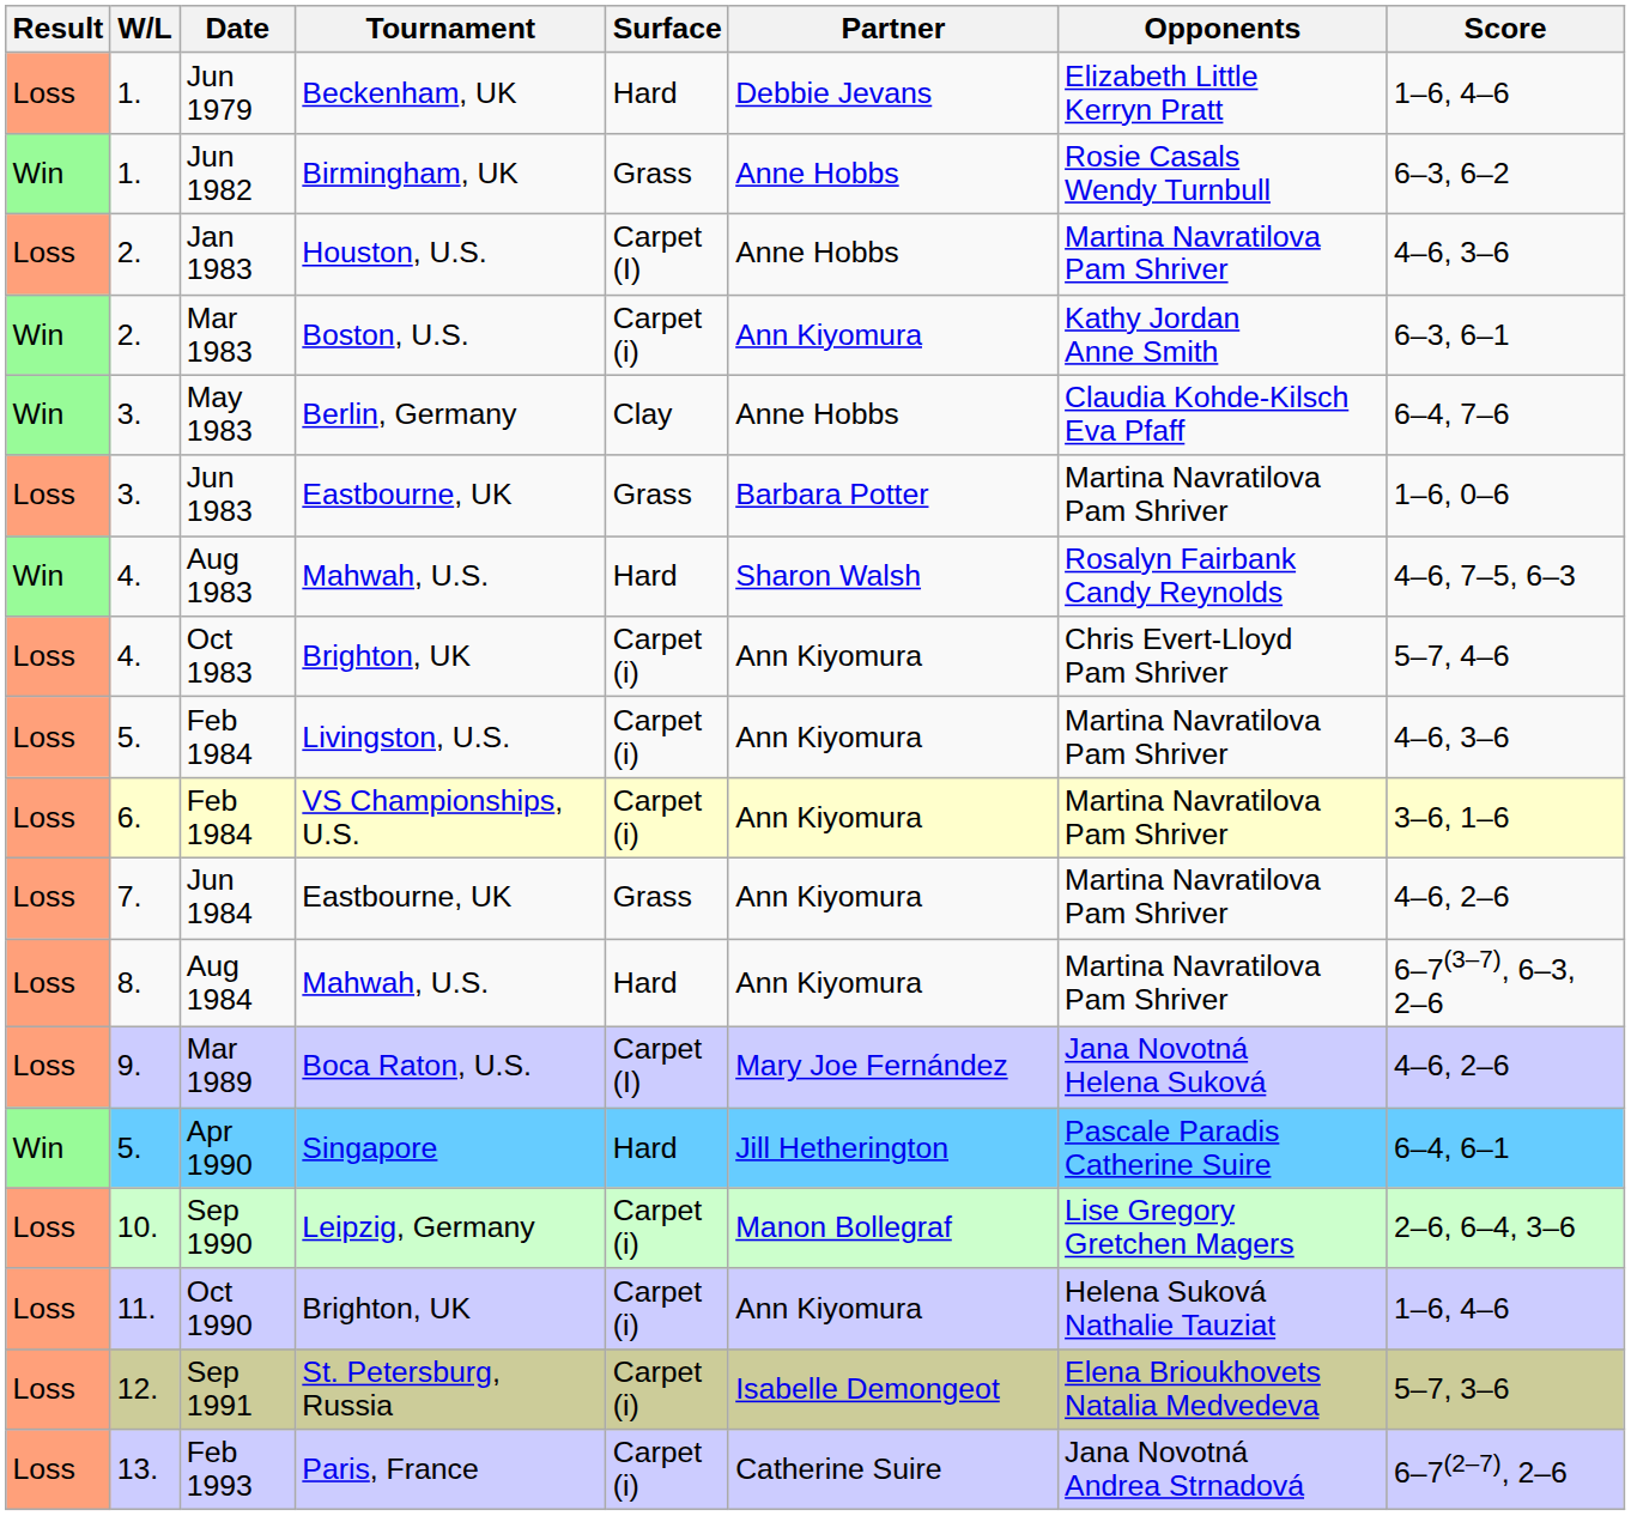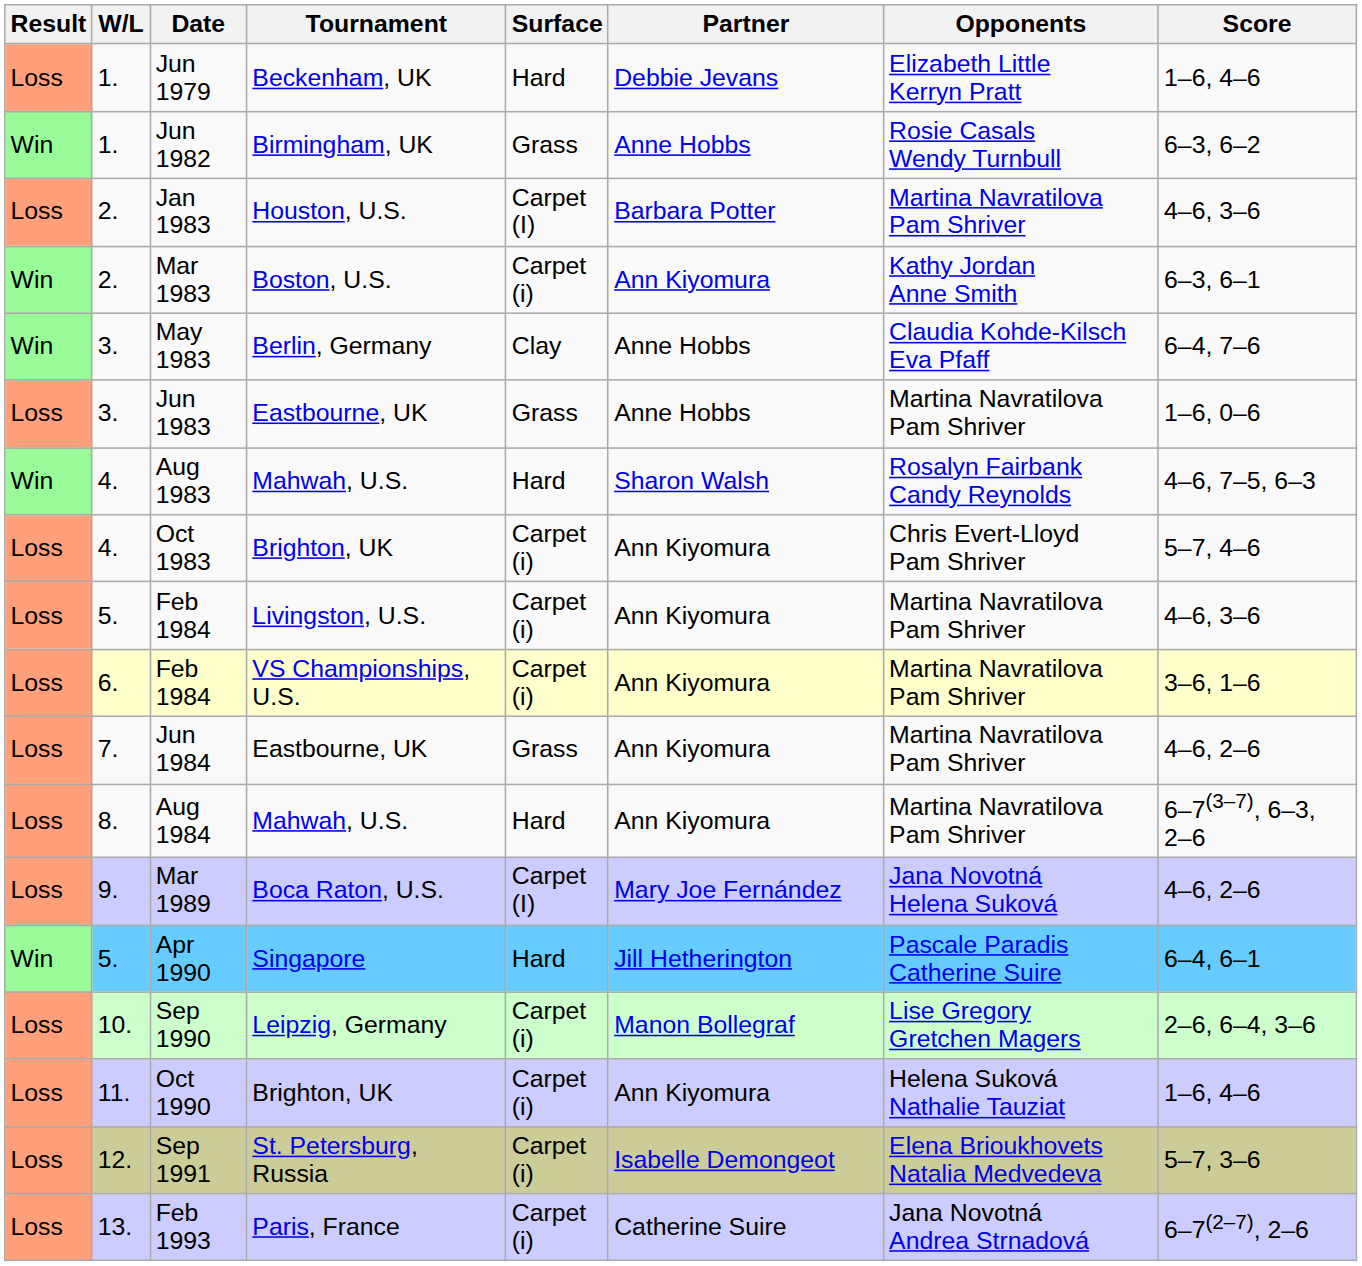Jan 1983 | Partner: Anne Hobbs -> Barbara Potter
Jun 1983 | Partner: Barbara Potter -> Anne Hobbs
